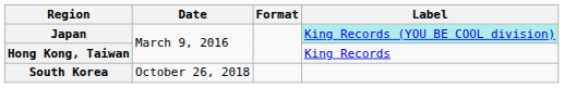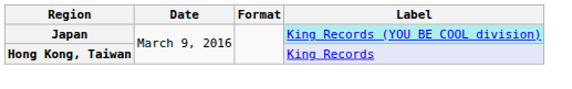Hong Kong, Taiwan | Label: no background -> lavender background
- row: South Korea | October 26, 2018
